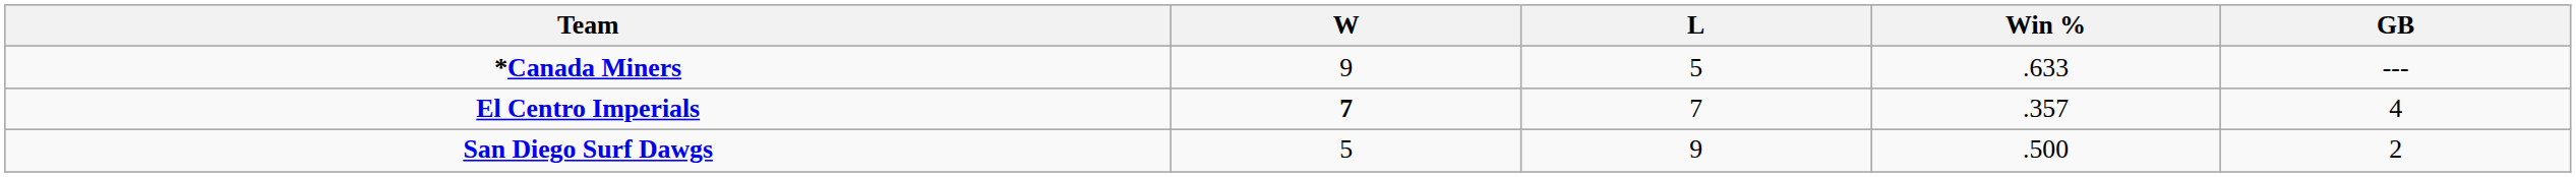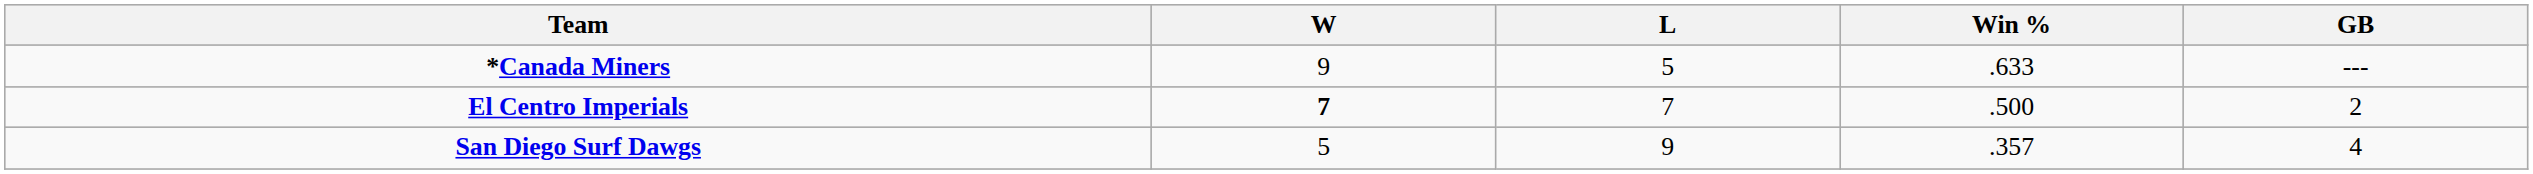El Centro Imperials | Win %: .357 -> .500
El Centro Imperials | GB: 4 -> 2
San Diego Surf Dawgs | Win %: .500 -> .357
San Diego Surf Dawgs | GB: 2 -> 4
